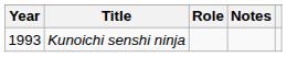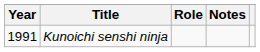Kunoichi senshi ninja | Year: 1993 -> 1991
